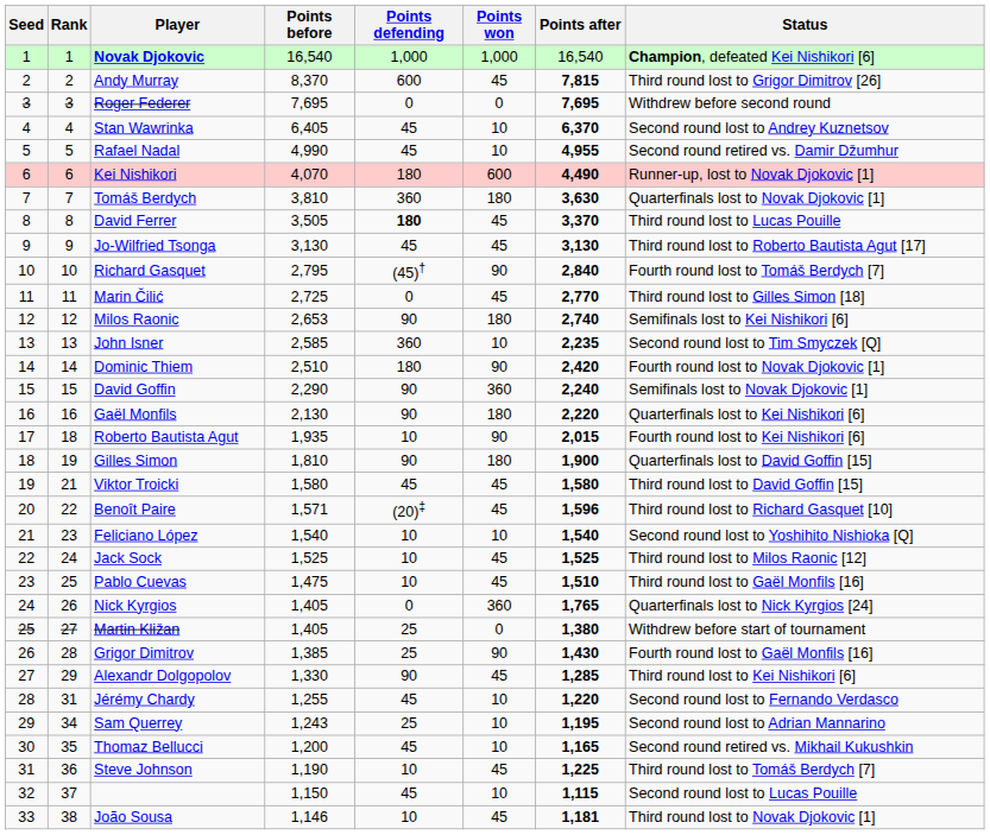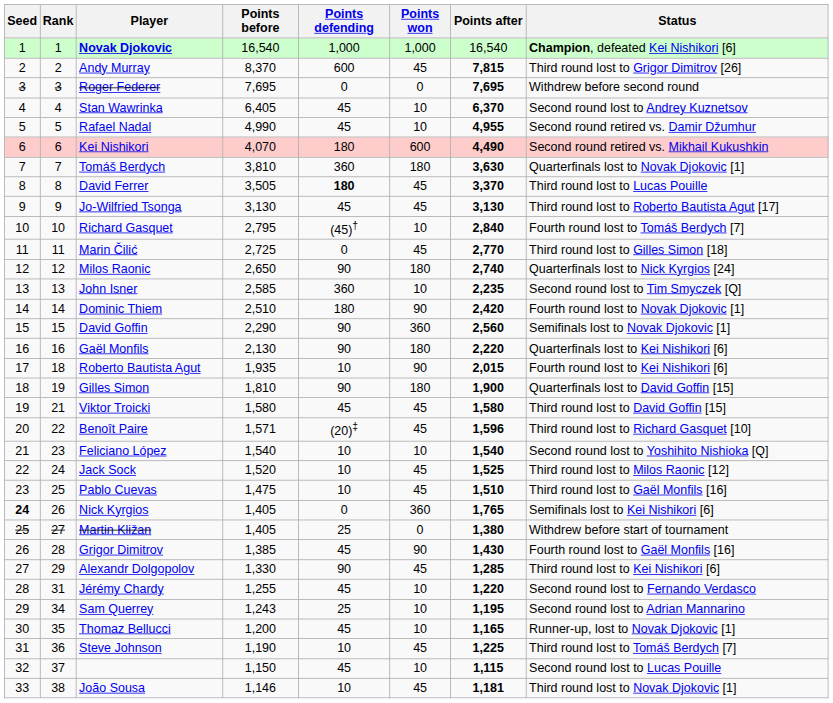Kei Nishikori | Status: Runner-up, lost to Novak Djokovic [1] -> Second round retired vs. Mikhail Kukushkin
Richard Gasquet | Points won: 90 -> 10
Milos Raonic | Points before: 2,653 -> 2,650
Milos Raonic | Status: Semifinals lost to Kei Nishikori [6] -> Quarterfinals lost to Nick Kyrgios [24]
David Goffin | Points after: 2,240 -> 2,560
Jack Sock | Points before: 1,525 -> 1,520
Nick Kyrgios | Seed: normal -> bold
Nick Kyrgios | Status: Quarterfinals lost to Nick Kyrgios [24] -> Semifinals lost to Kei Nishikori [6]
Grigor Dimitrov | Points defending: 25 -> 45
Thomaz Bellucci | Status: Second round retired vs. Mikhail Kukushkin -> Runner-up, lost to Novak Djokovic [1]
